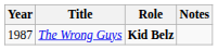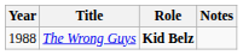The Wrong Guys | Year: 1987 -> 1988
